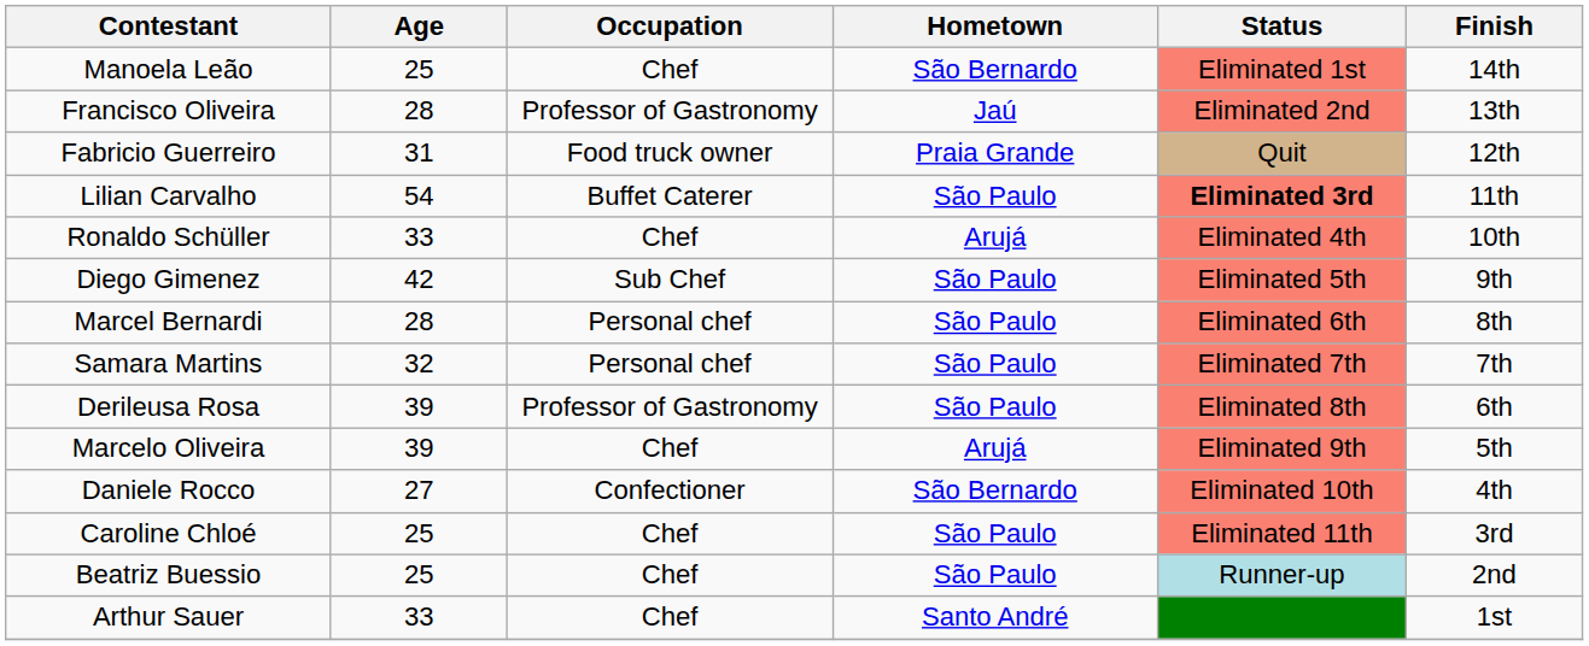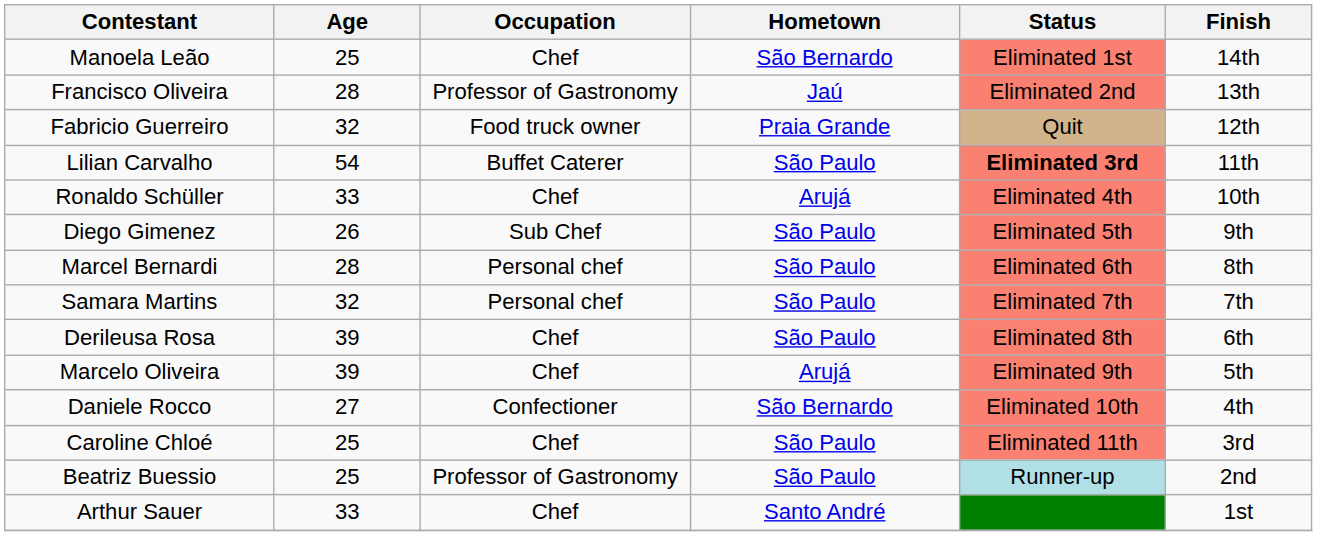Fabricio Guerreiro | Age: 31 -> 32
Diego Gimenez | Age: 42 -> 26
Derileusa Rosa | Occupation: Professor of Gastronomy -> Chef
Beatriz Buessio | Occupation: Chef -> Professor of Gastronomy
